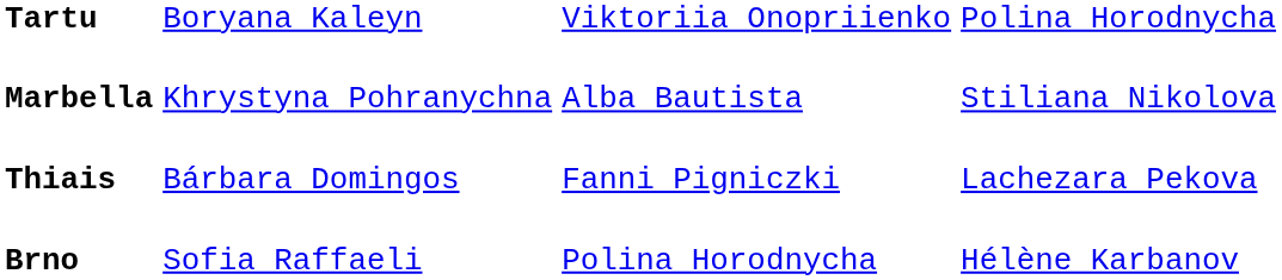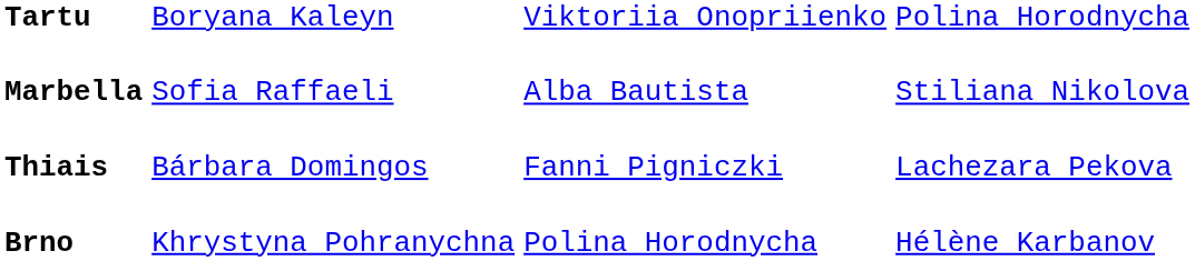Marbella | column 2: Khrystyna Pohranychna -> Sofia Raffaeli
Brno | column 2: Sofia Raffaeli -> Khrystyna Pohranychna
